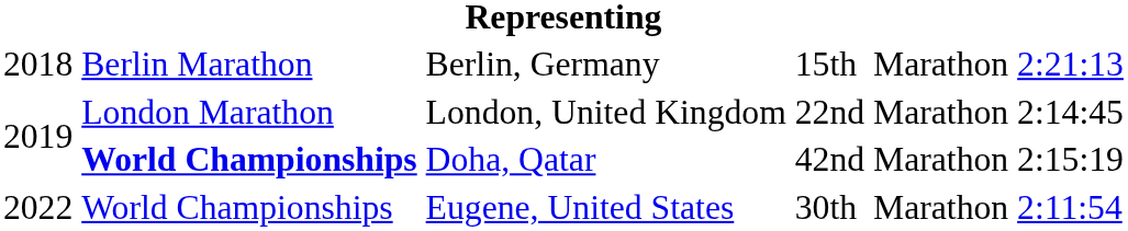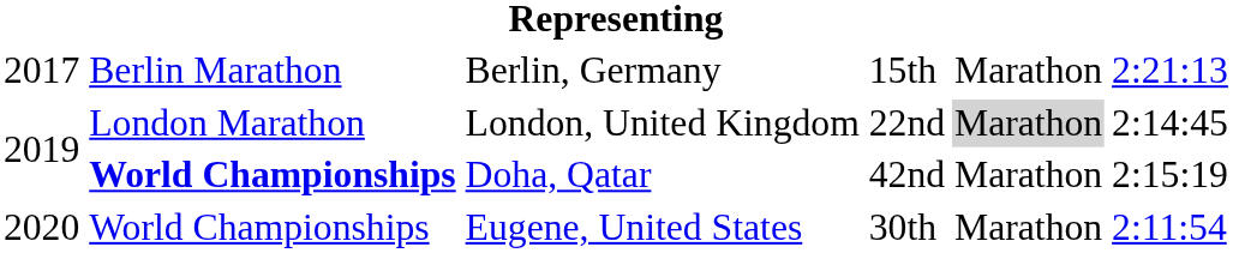Berlin, Germany | column 1: 2018 -> 2017
London, United Kingdom | column 5: no background -> lightgrey background
Eugene, United States | column 1: 2022 -> 2020
